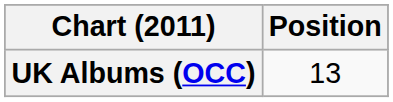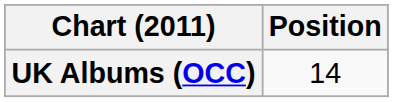UK Albums (OCC) | Position: 13 -> 14
